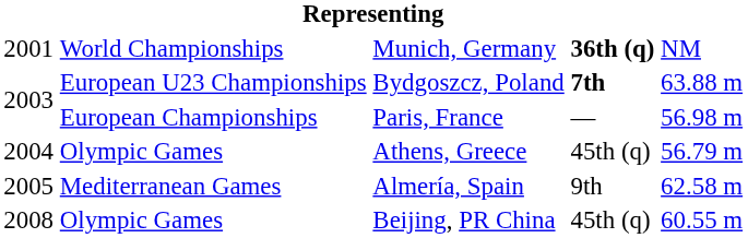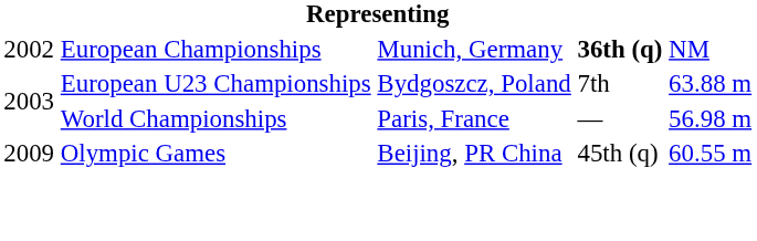Munich, Germany | column 1: 2001 -> 2002
Munich, Germany | column 2: World Championships -> European Championships
Bydgoszcz, Poland | column 4: bold -> normal
Paris, France | column 2: European Championships -> World Championships
- row: 2004 | Olympic Games | Athens, Greece | 45th (q) | 56.79 m
- row: 2005 | Mediterranean Games | Almería, Spain | 9th | 62.58 m
Beijing, PR China | column 1: 2008 -> 2009
